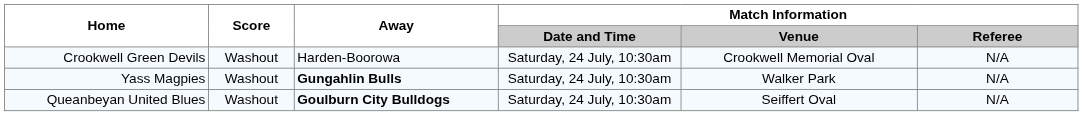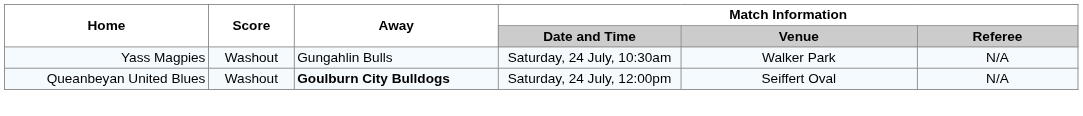- row: Crookwell Green Devils | Washout | Harden-Boorowa | Saturday, 24 July, 10:30am | Crookwell Memorial Oval | N/A
Yass Magpies | Away: bold -> normal
Queanbeyan United Blues | Match Information / Date and Time: Saturday, 24 July, 10:30am -> Saturday, 24 July, 12:00pm
